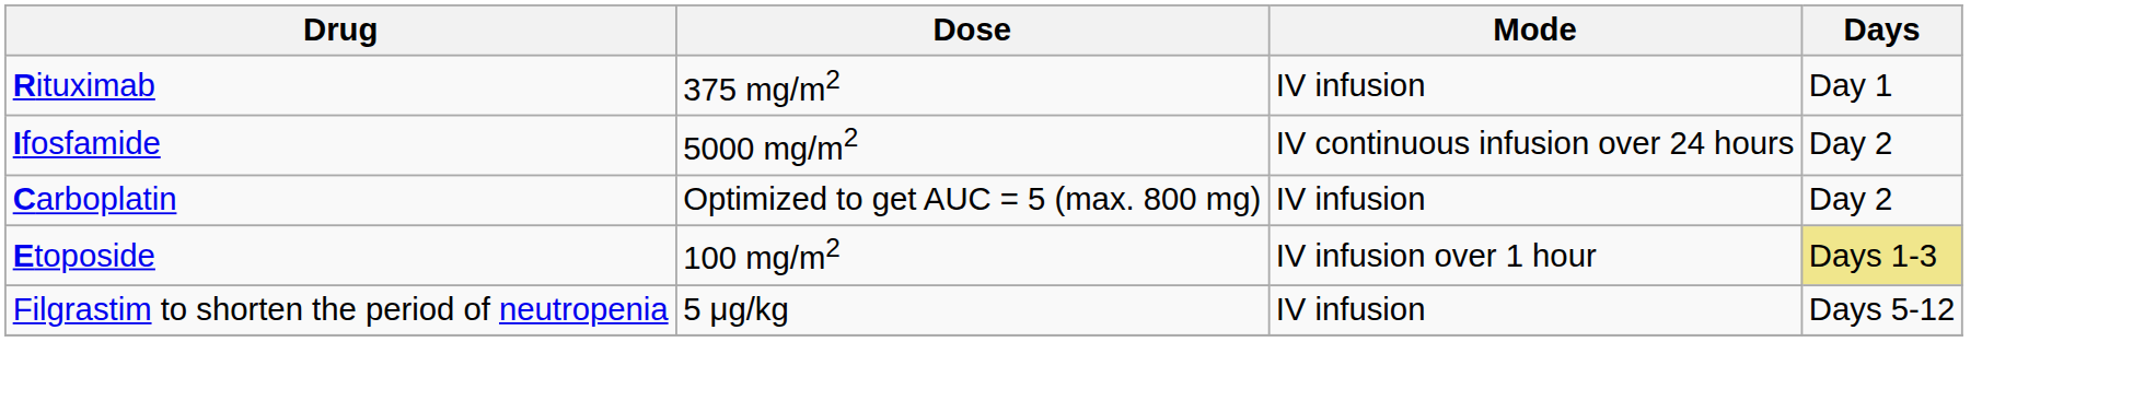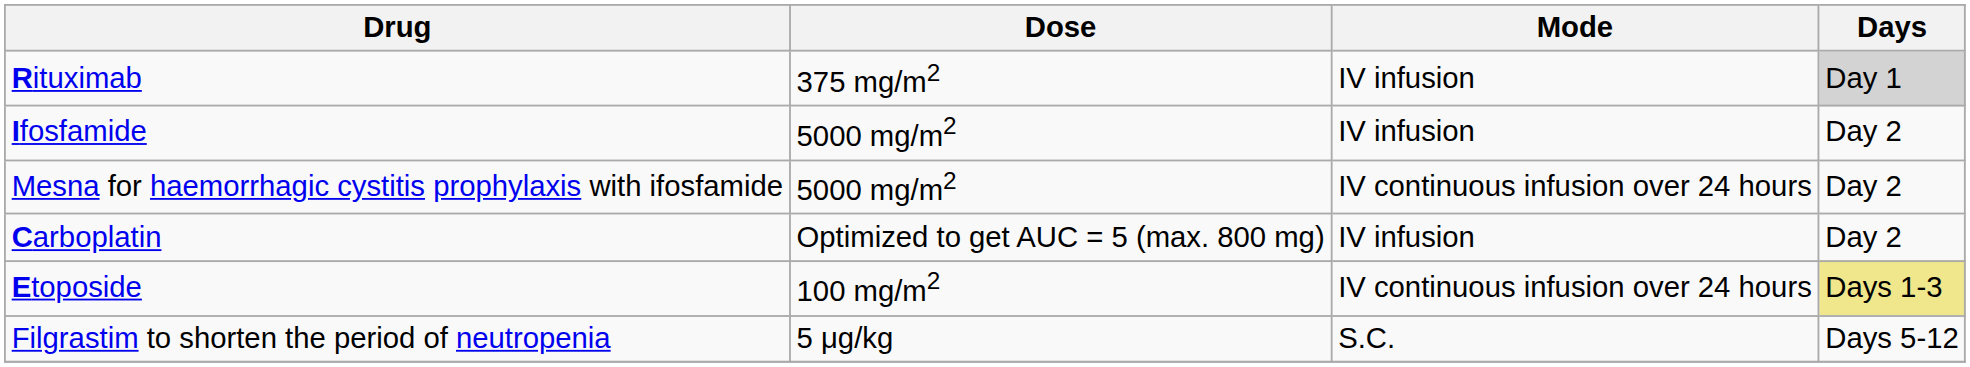Rituximab | Days: no background -> lightgrey background
Ifosfamide | Mode: IV continuous infusion over 24 hours -> IV infusion
+ row: Mesna for haemorrhagic cystitis prophylaxis with ifosfamide | 5000 mg/m2 | IV continuous infusion over 24 hours | Day 2
Etoposide | Mode: IV infusion over 1 hour -> IV continuous infusion over 24 hours
Filgrastim to shorten the period of neutropenia | Mode: IV infusion -> S.C.
